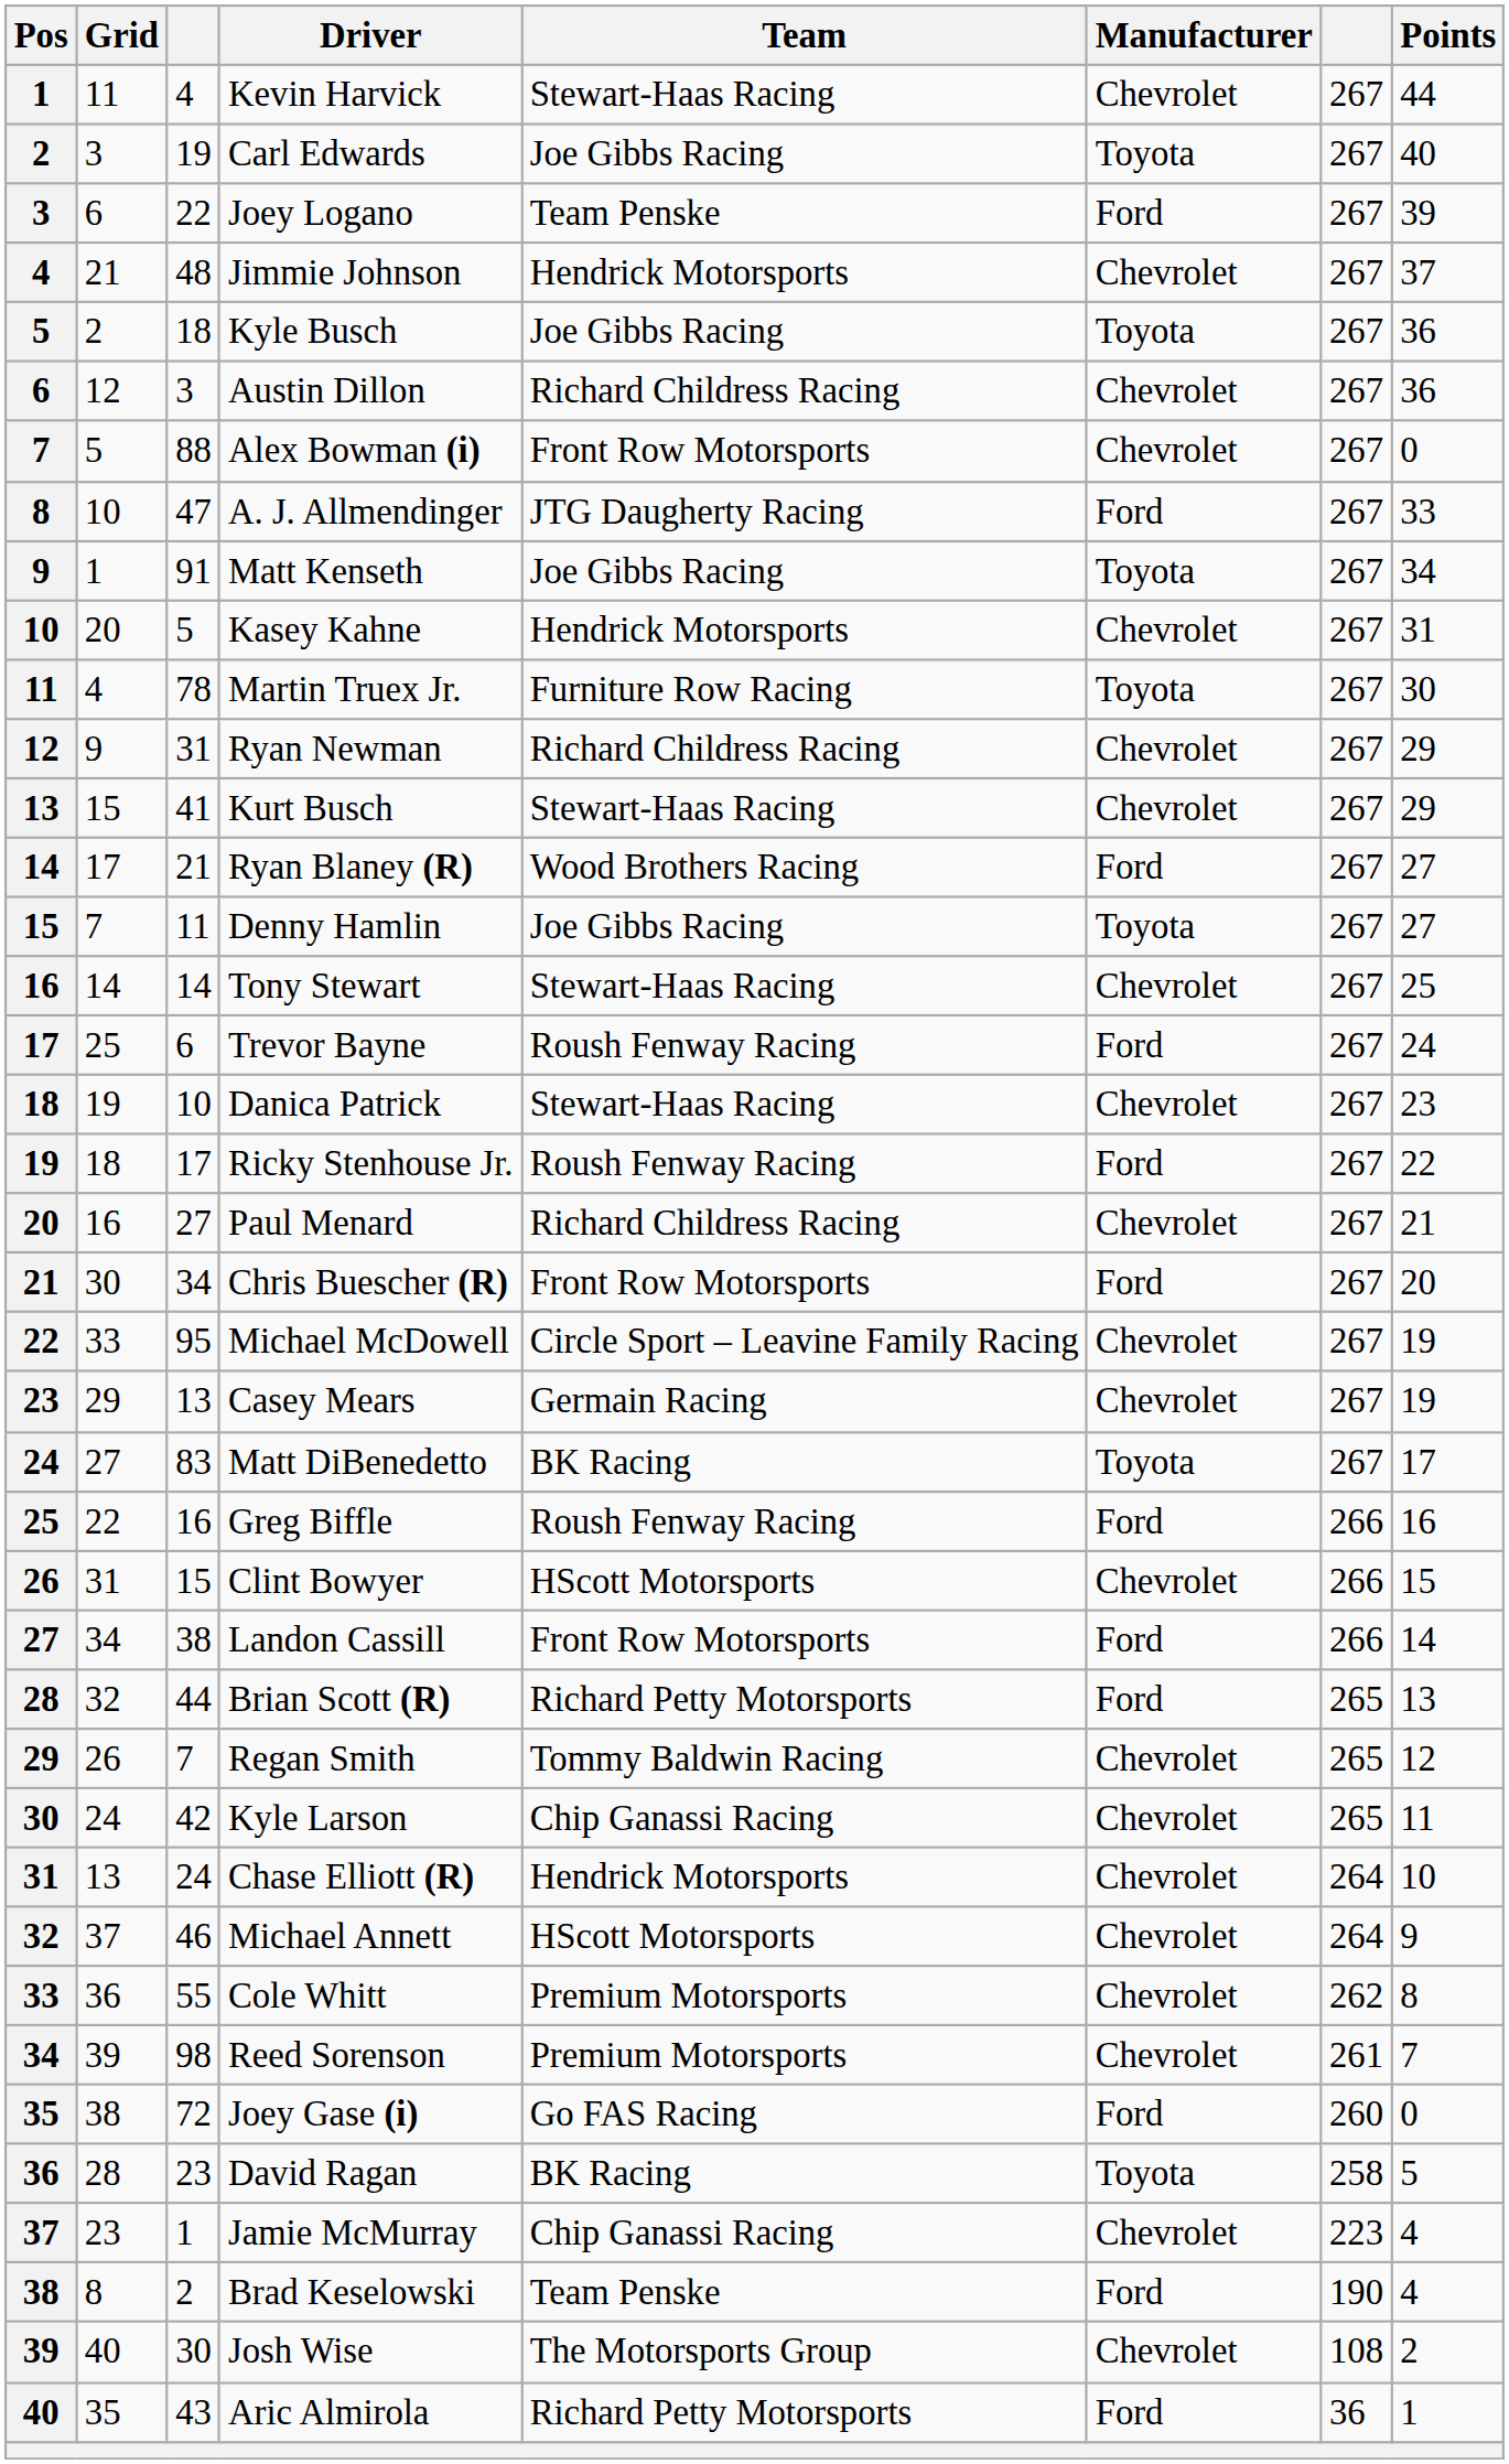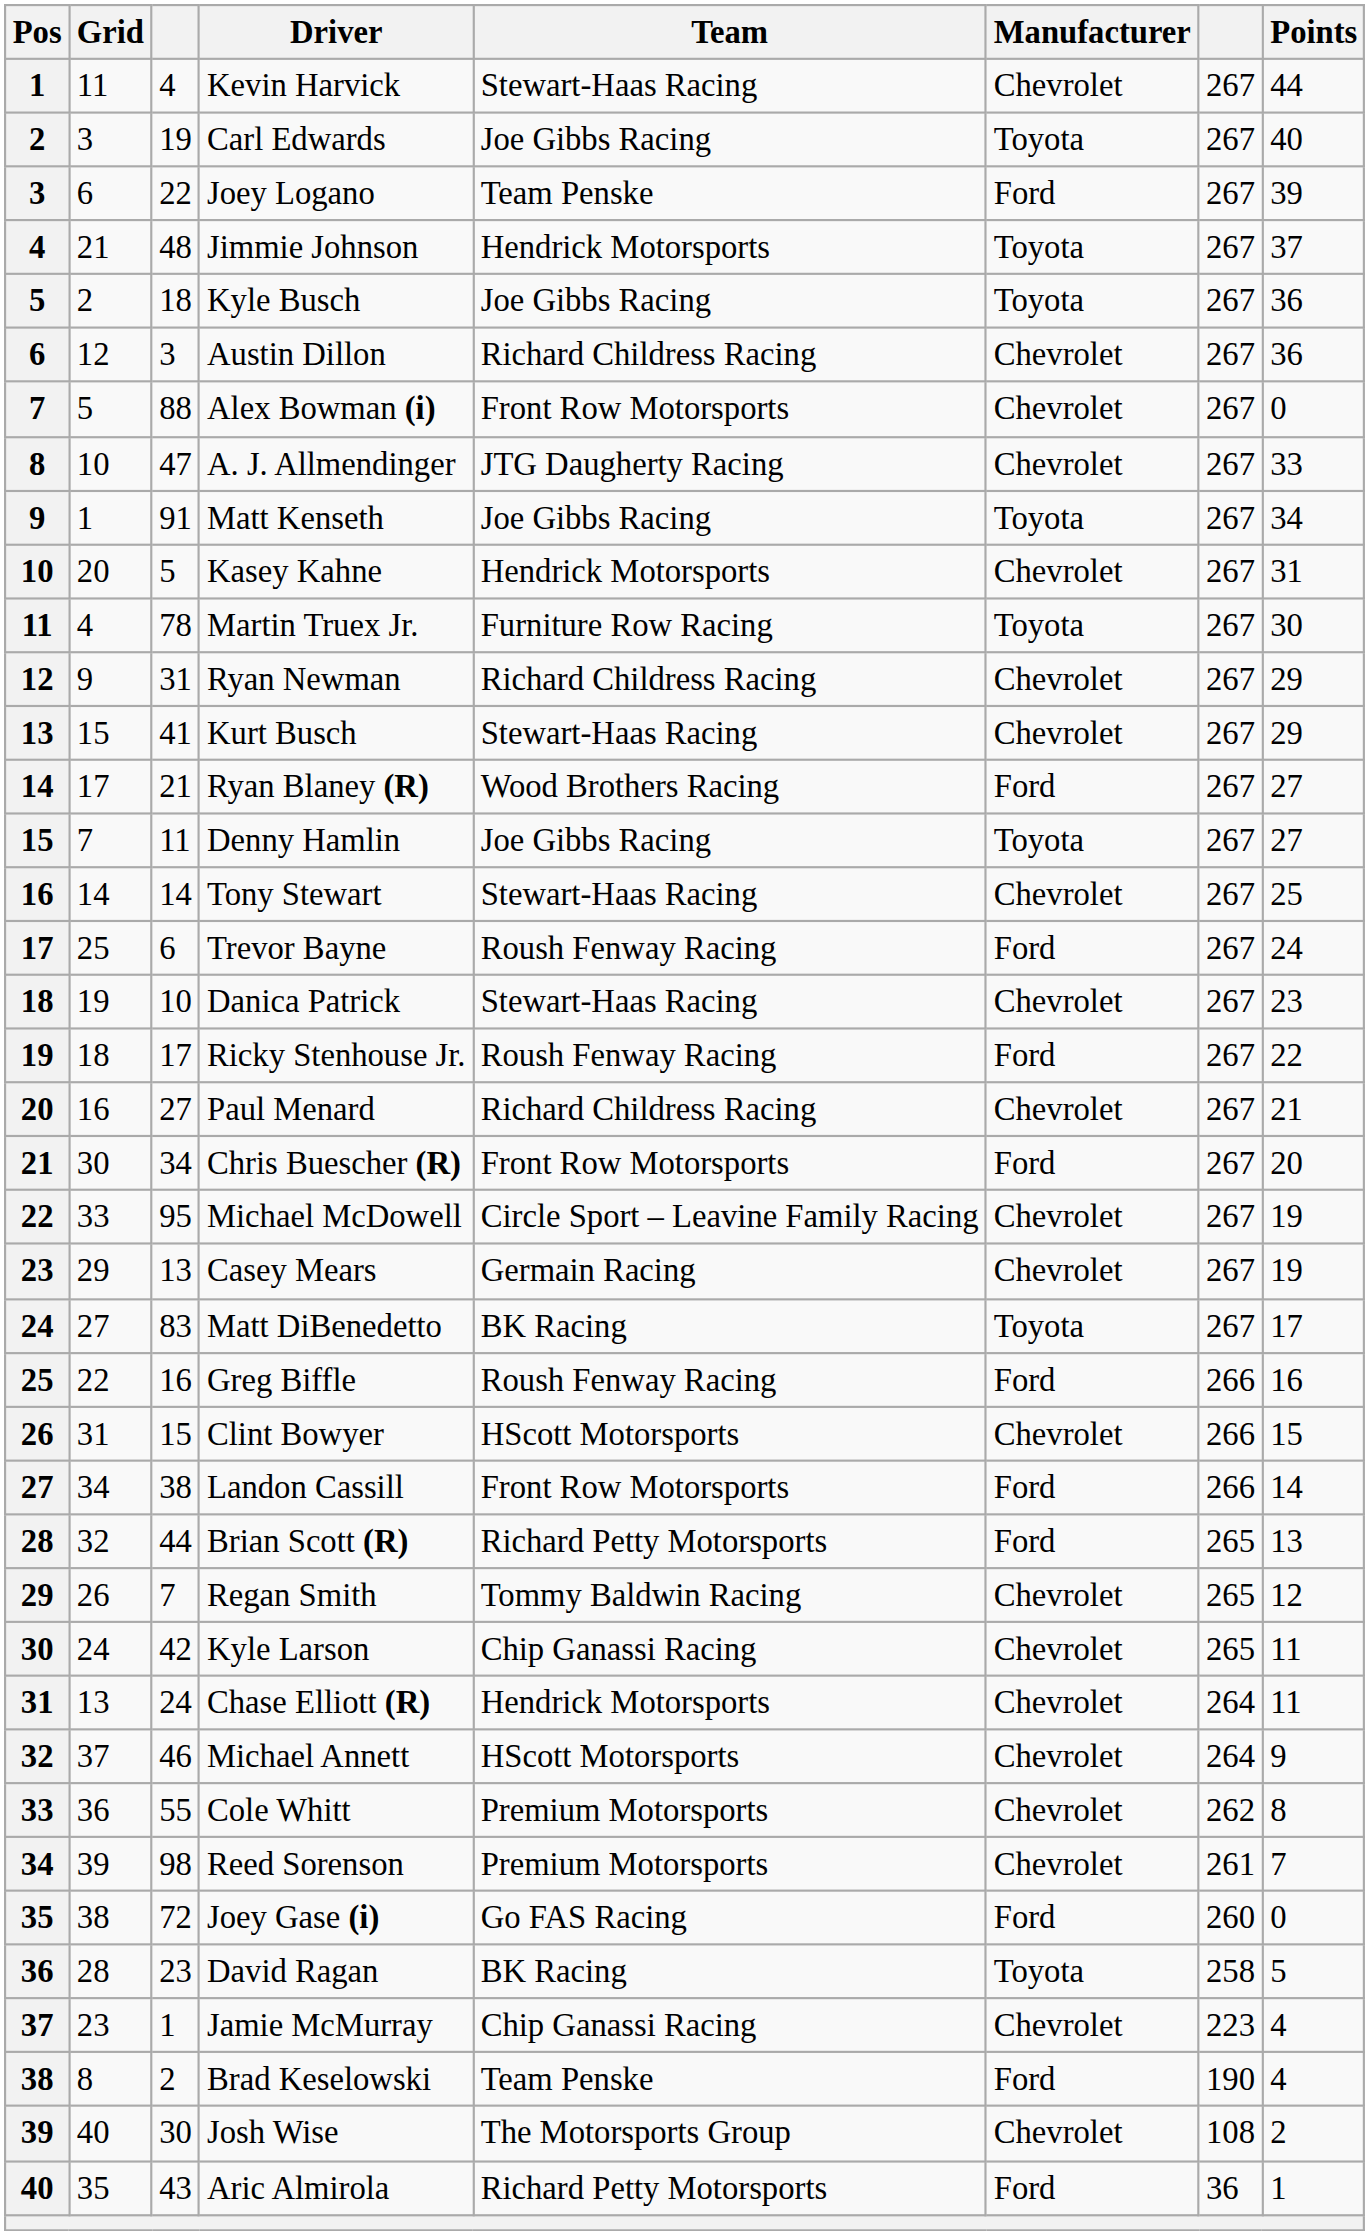Jimmie Johnson | Manufacturer: Chevrolet -> Toyota
A. J. Allmendinger | Manufacturer: Ford -> Chevrolet
Chase Elliott (R) | Points: 10 -> 11
